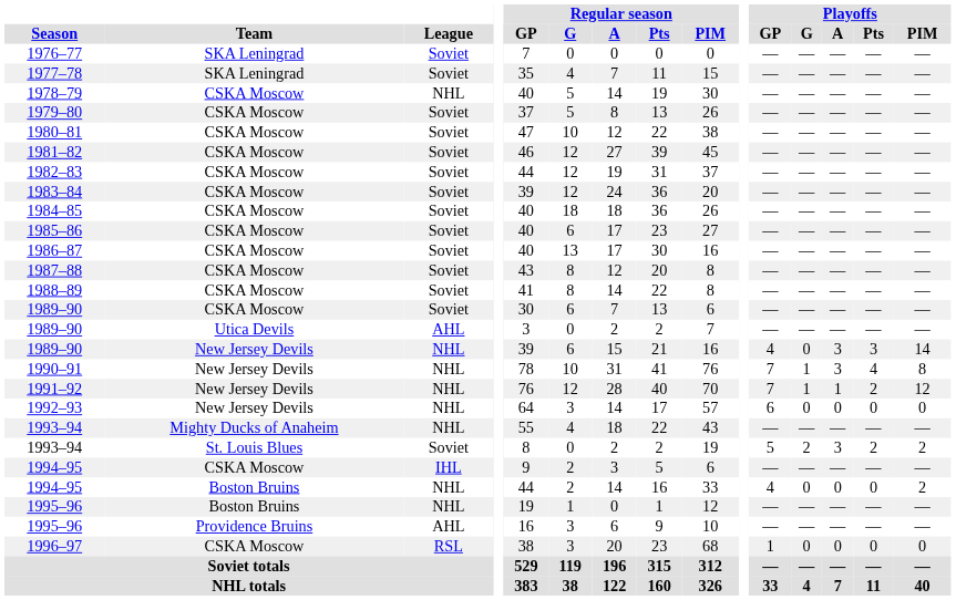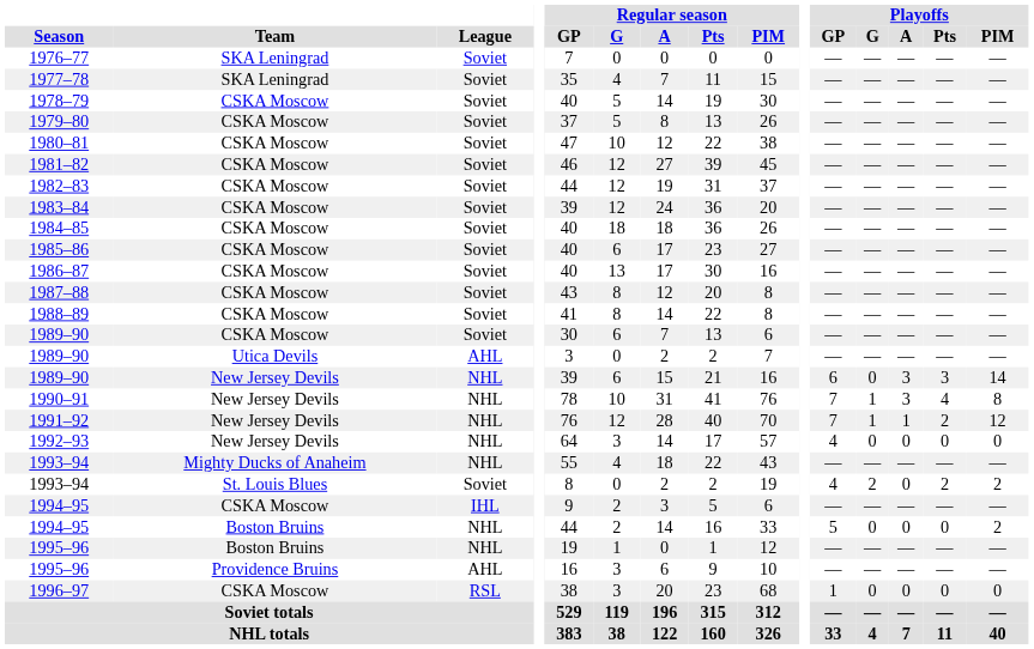1978–79 | League: NHL -> Soviet
1989–90 / New Jersey Devils | Playoffs / GP: 4 -> 6
1992–93 | Playoffs / GP: 6 -> 4
1993–94 / St. Louis Blues | Playoffs / GP: 5 -> 4
1993–94 / St. Louis Blues | Playoffs / A: 3 -> 0
1994–95 / Boston Bruins | Playoffs / GP: 4 -> 5
